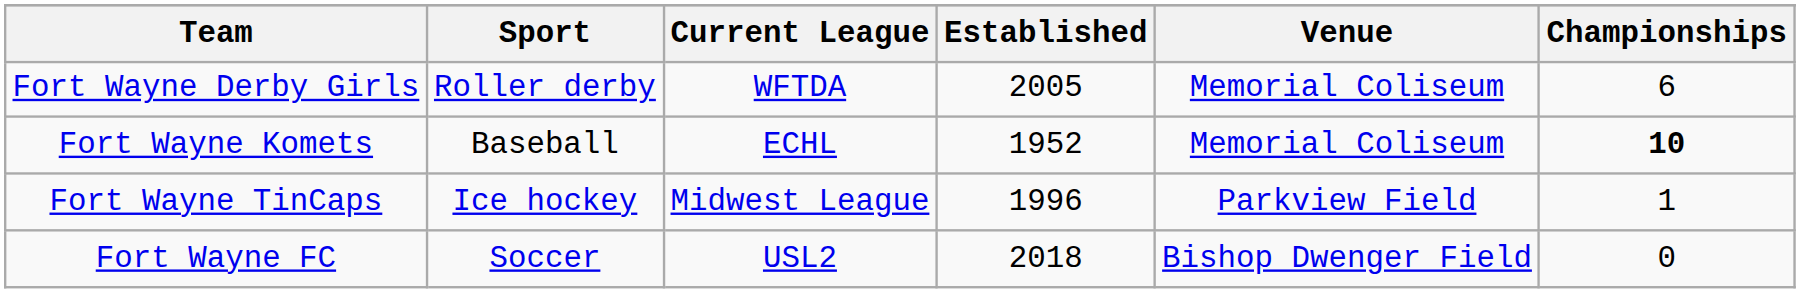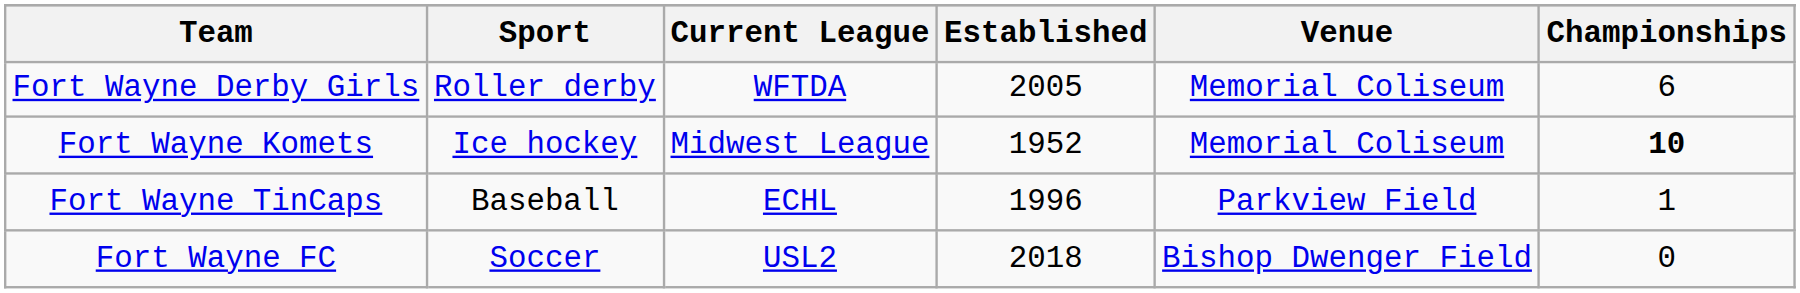Fort Wayne Komets | Sport: Baseball -> Ice hockey
Fort Wayne Komets | Current League: ECHL -> Midwest League
Fort Wayne TinCaps | Sport: Ice hockey -> Baseball
Fort Wayne TinCaps | Current League: Midwest League -> ECHL
